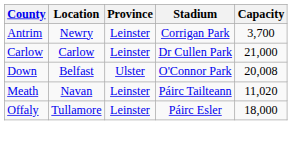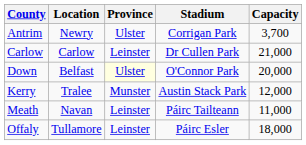Antrim | Province: Leinster -> Ulster
Down | Province: no background -> lightyellow background
Down | Capacity: 20,008 -> 20,000
+ row: Kerry | Tralee | Munster | Austin Stack Park | 12,000
Meath | Capacity: 11,020 -> 11,000
